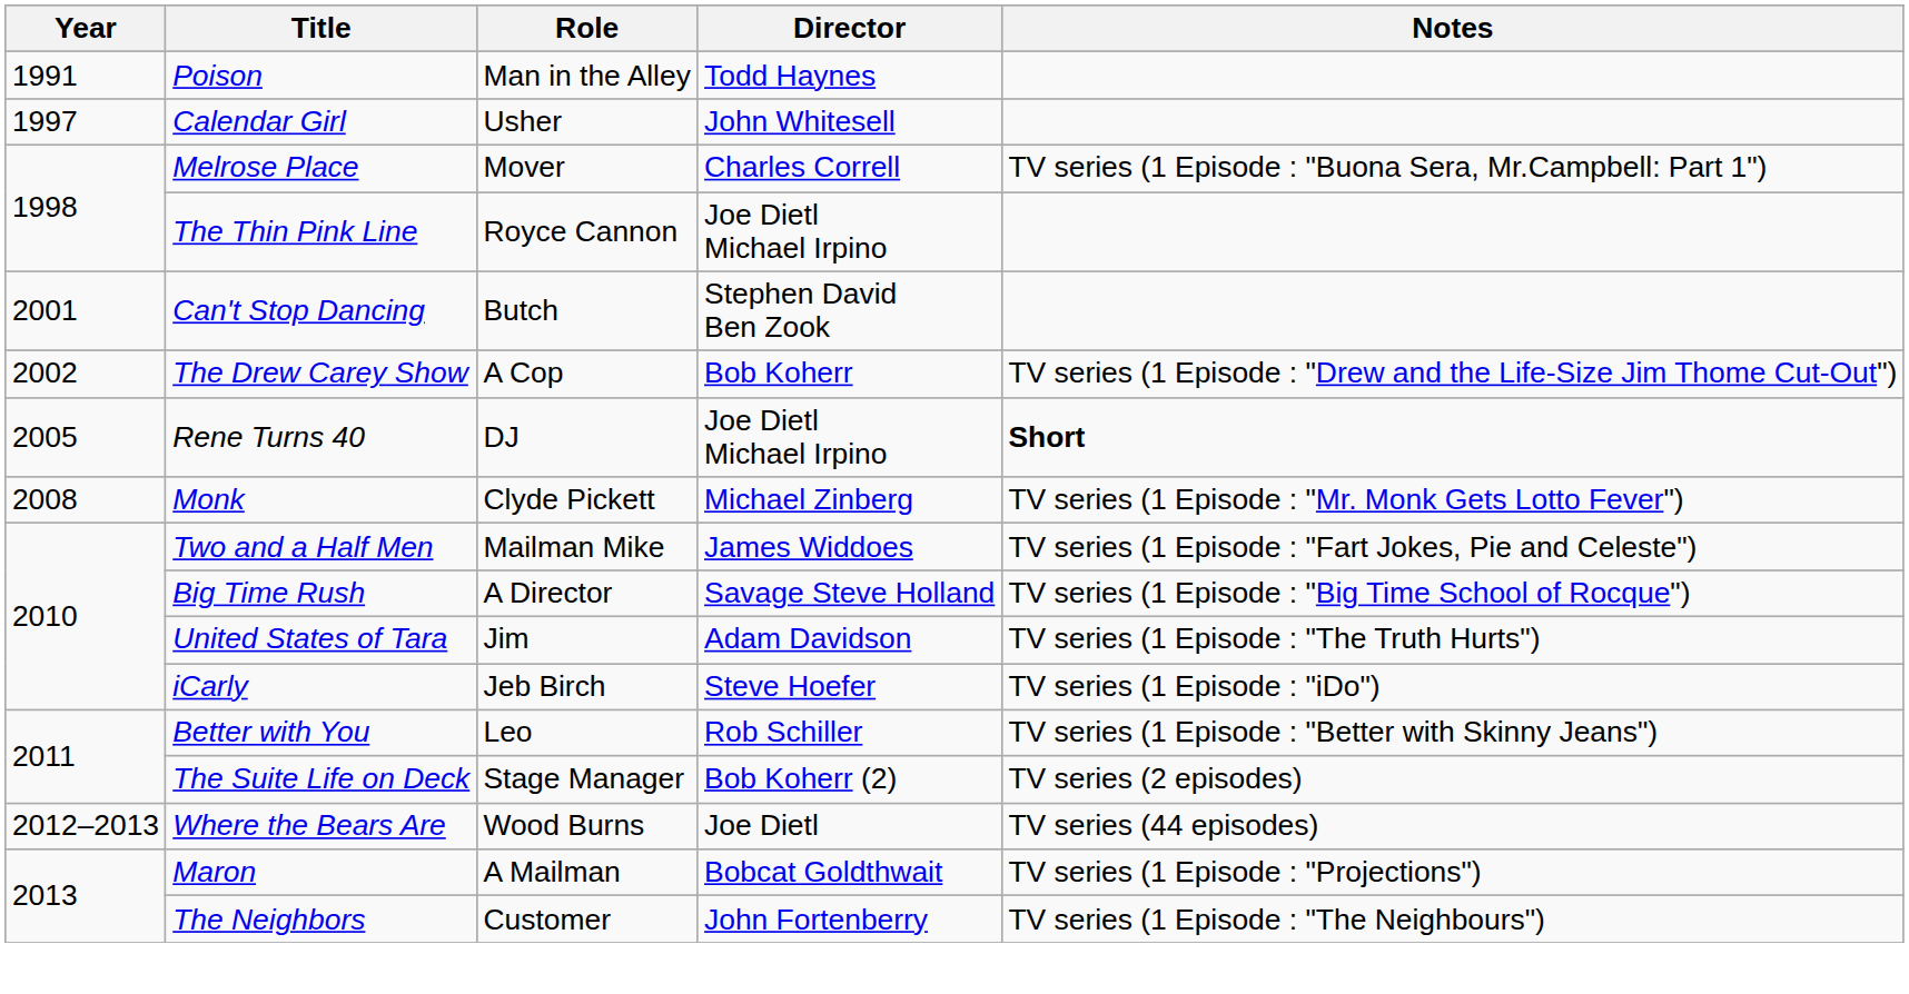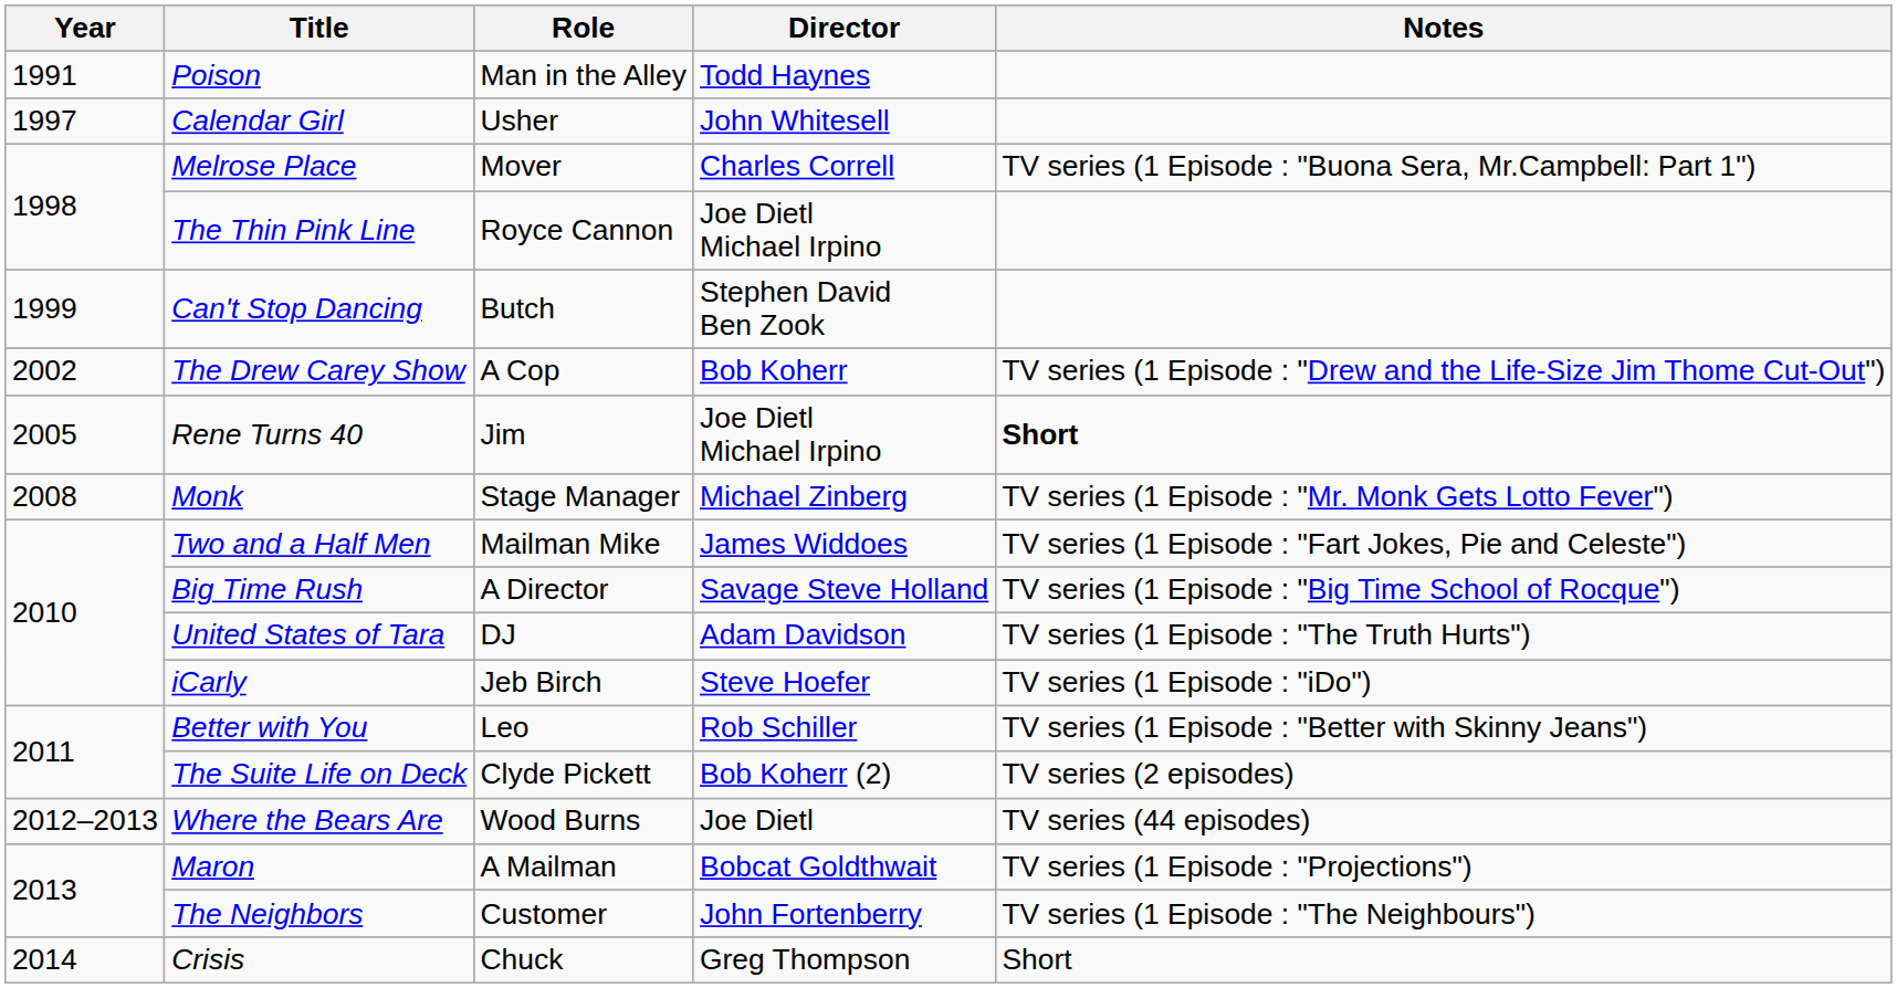Can't Stop Dancing | Year: 2001 -> 1999
Rene Turns 40 | Role: DJ -> Jim
Monk | Role: Clyde Pickett -> Stage Manager
United States of Tara | Role: Jim -> DJ
The Suite Life on Deck | Role: Stage Manager -> Clyde Pickett
+ row: 2014 | Crisis | Chuck | Greg Thompson | Short
